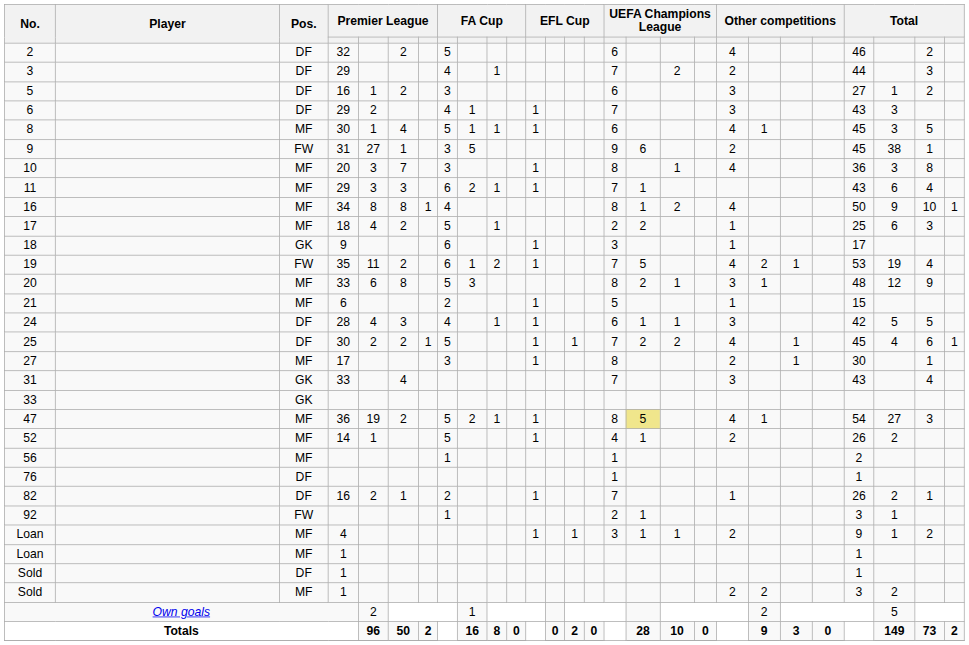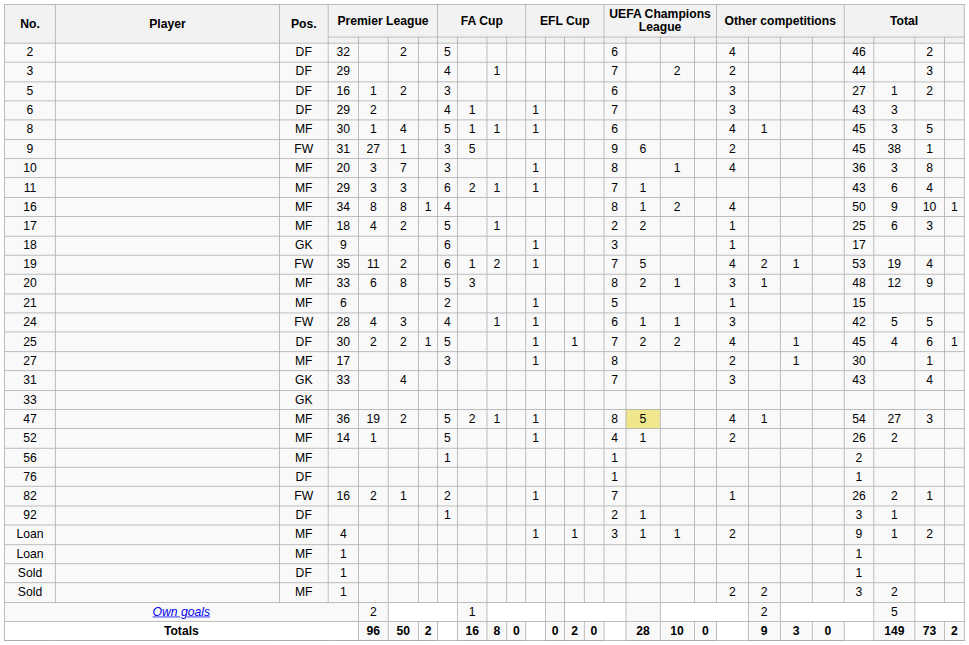24 | Pos.: DF -> FW
82 | Pos.: DF -> FW
92 | Pos.: FW -> DF
